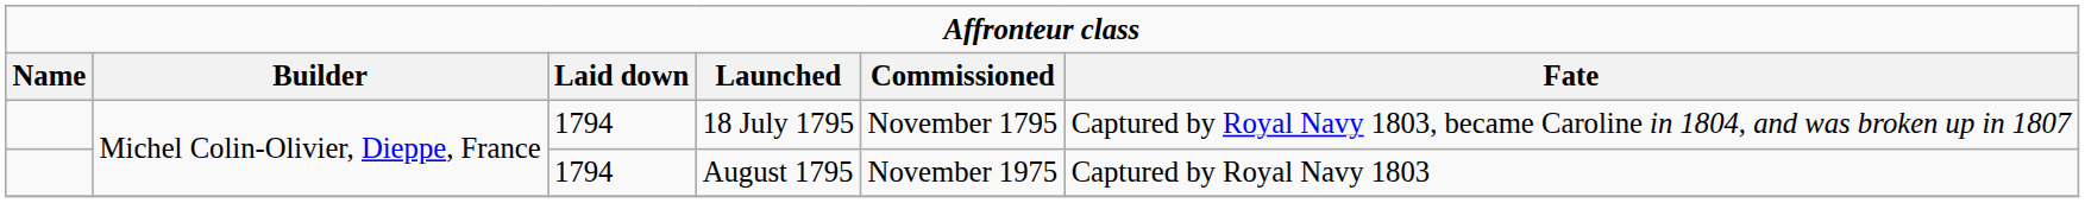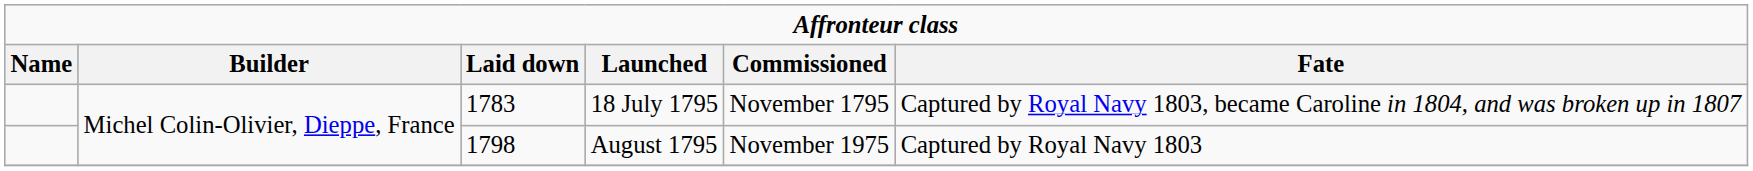18 July 1795 | column 3: 1794 -> 1783
August 1795 | column 3: 1794 -> 1798
